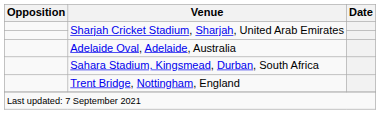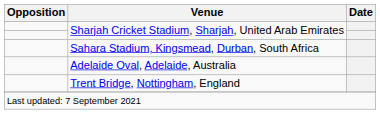rows swapped: Sahara Stadium, Kingsmead, Durban, South Africa <-> Adelaide Oval, Adelaide, Australia
